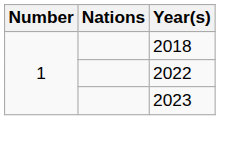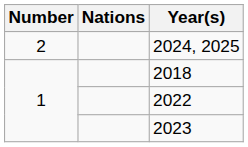+ row: 2 | 2024, 2025
